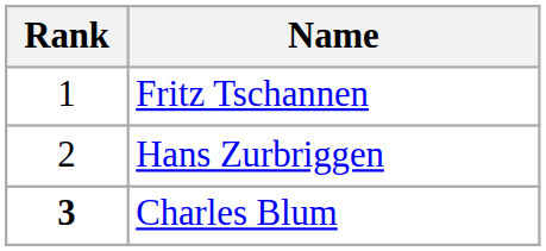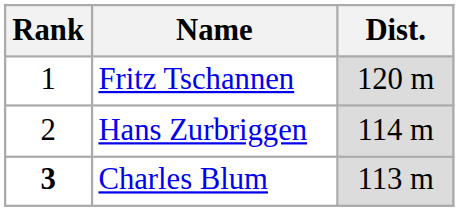+ column: Dist. | 120 m | 114 m | 113 m
